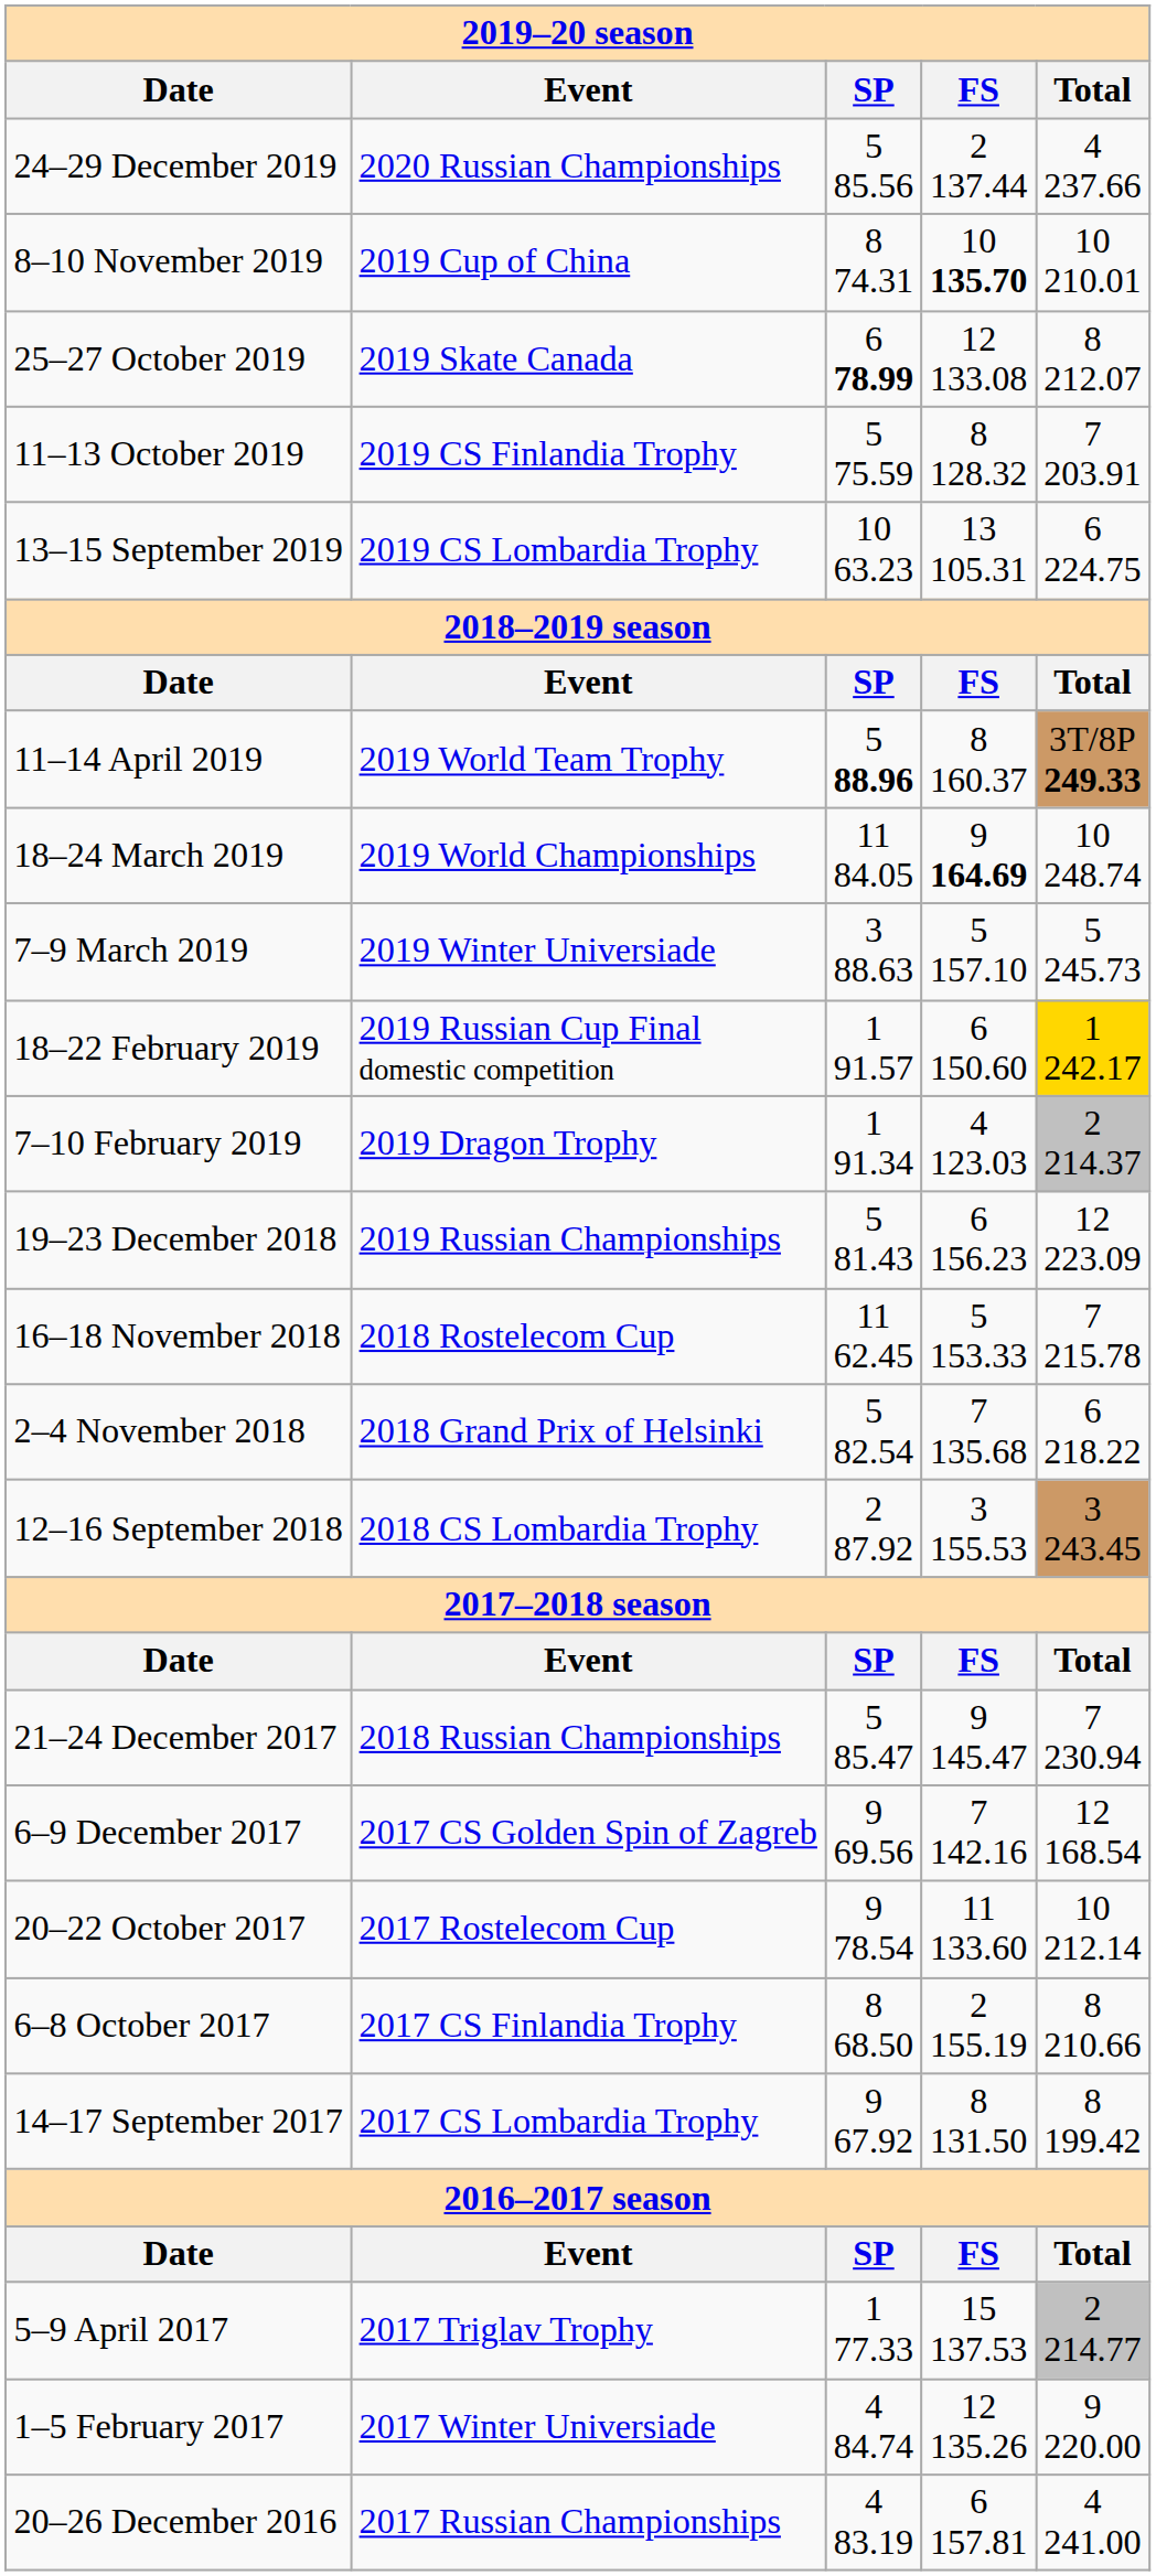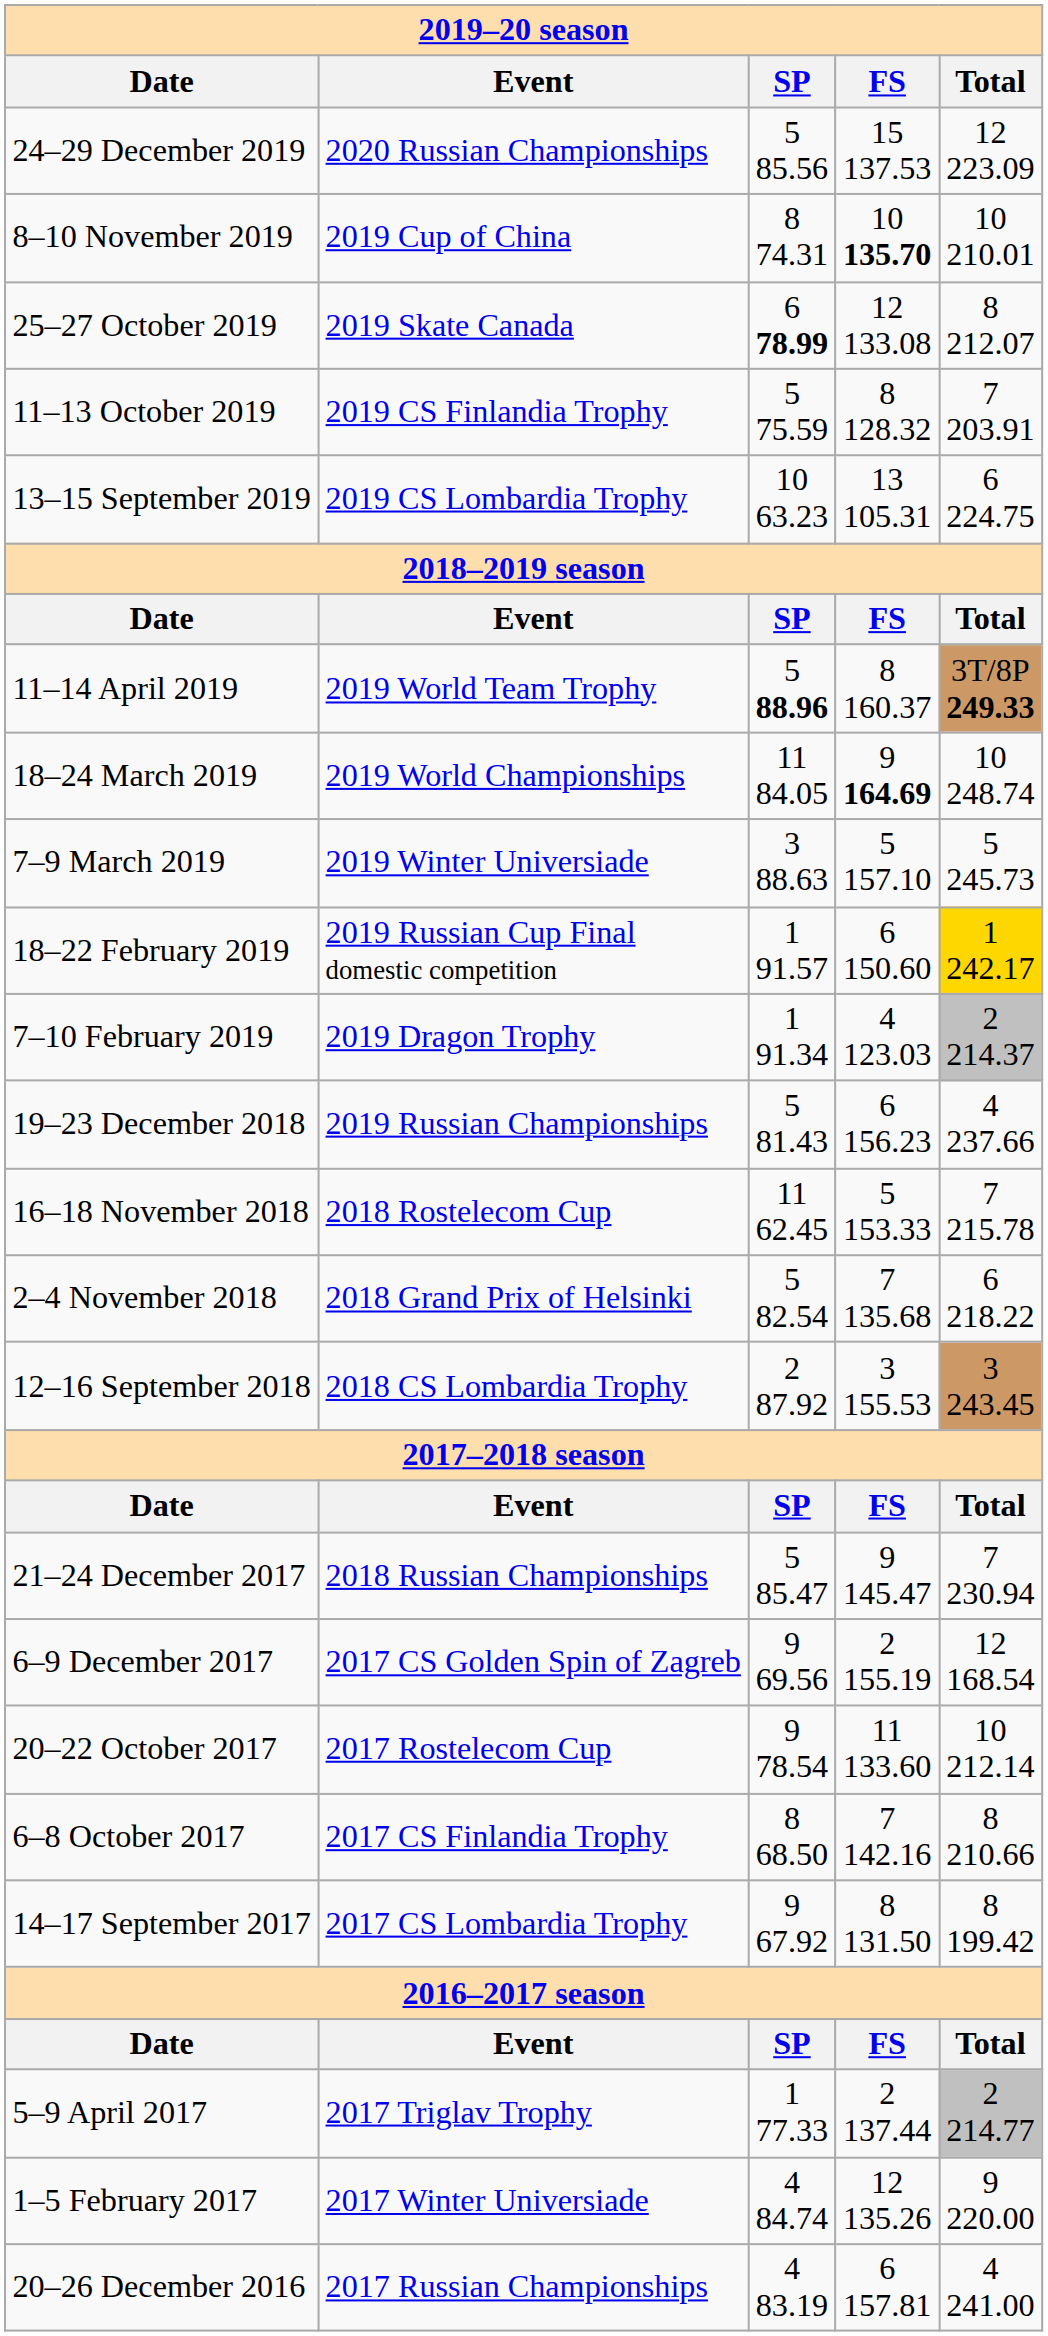24–29 December 2019 | column 4: 2 137.44 -> 15 137.53
24–29 December 2019 | column 5: 4 237.66 -> 12 223.09
19–23 December 2018 | column 5: 12 223.09 -> 4 237.66
6–9 December 2017 | column 4: 7 142.16 -> 2 155.19
6–8 October 2017 | column 4: 2 155.19 -> 7 142.16
5–9 April 2017 | column 4: 15 137.53 -> 2 137.44
